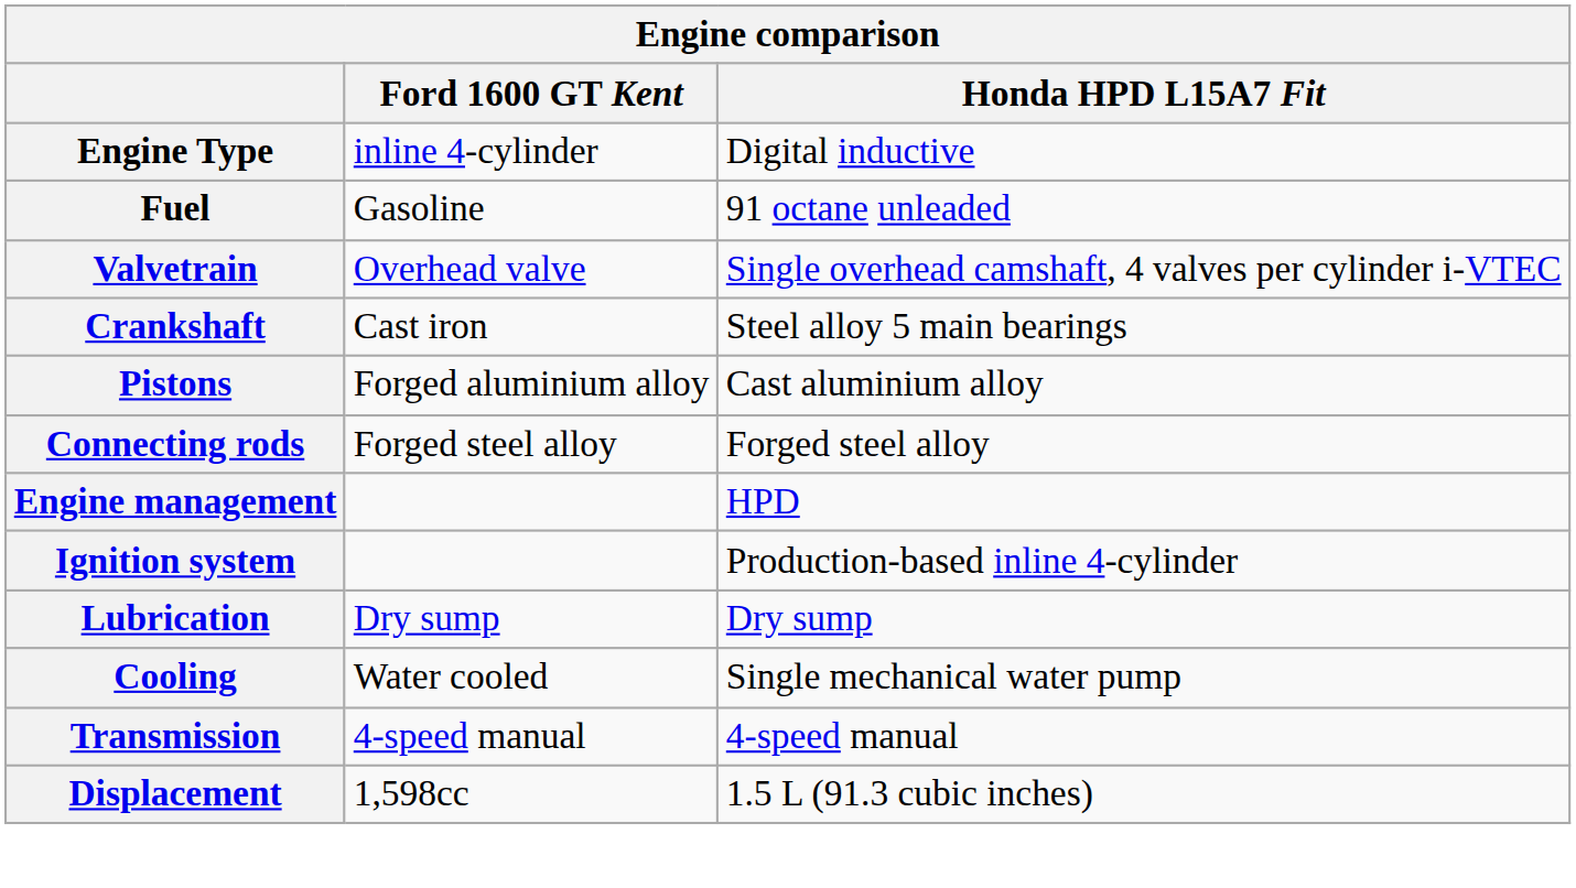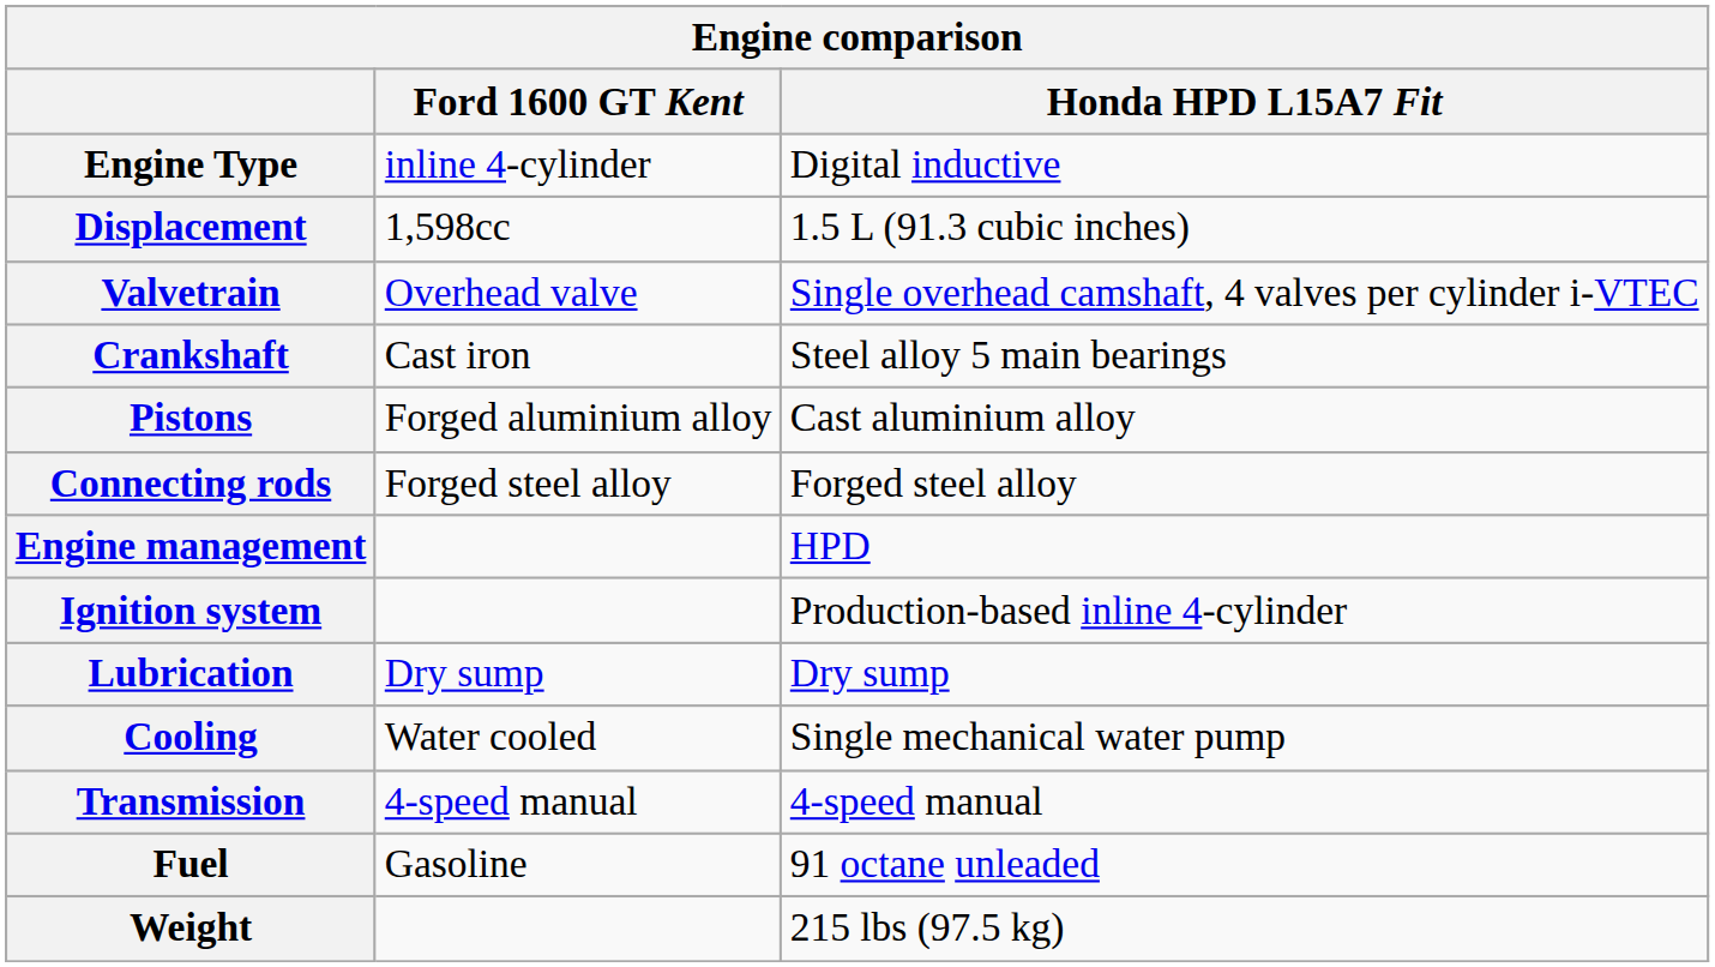rows swapped: Displacement <-> Fuel
+ row: Weight | 215 lbs (97.5 kg)
